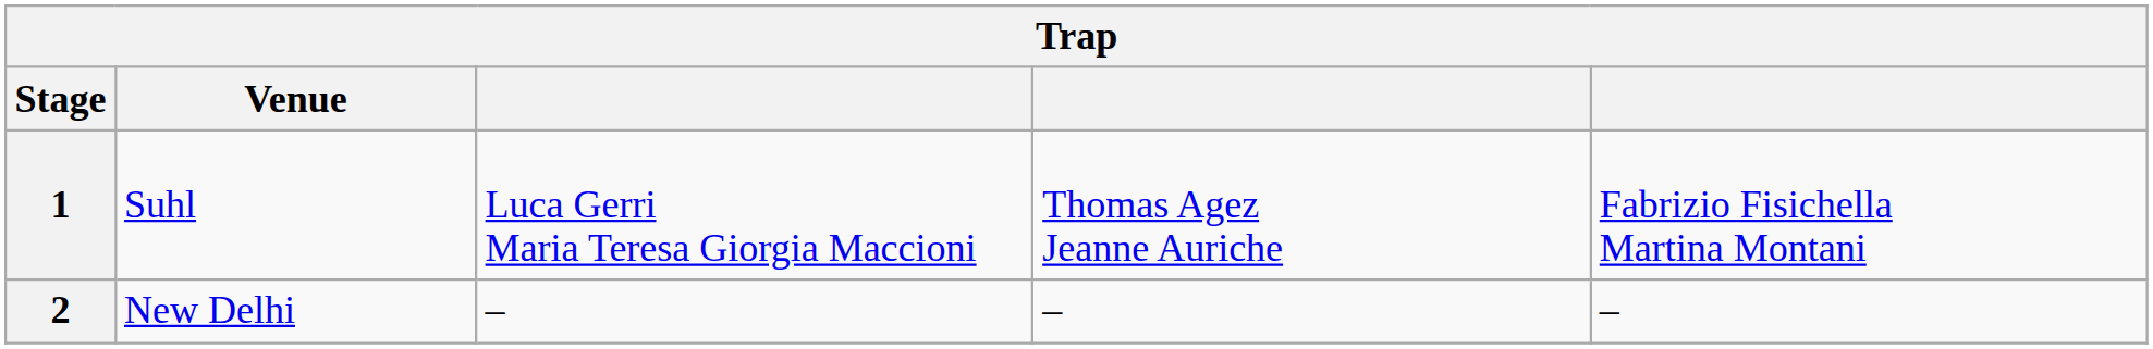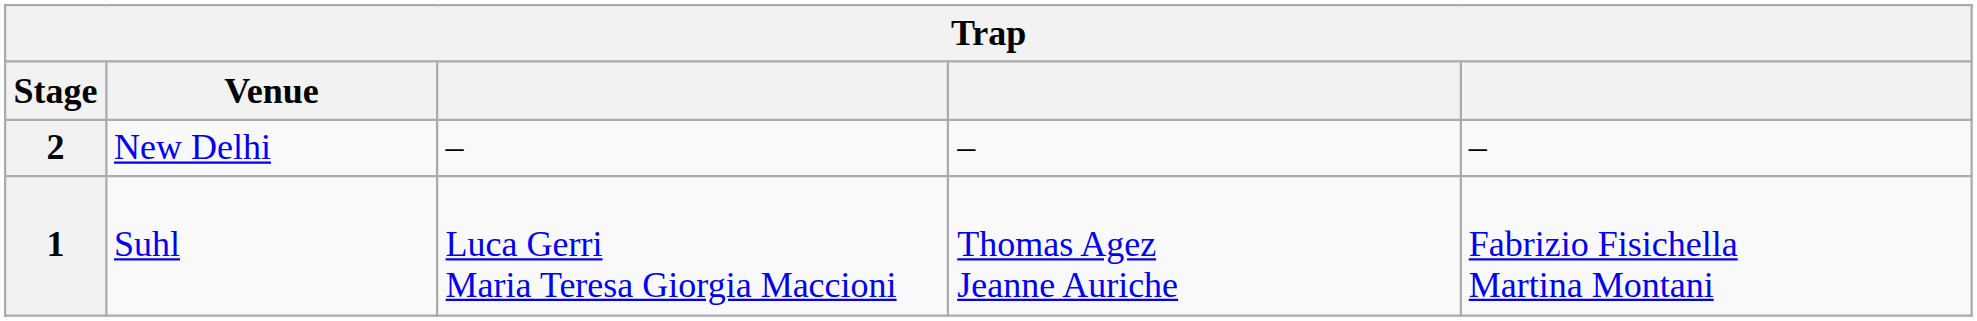rows swapped: 1 <-> 2
